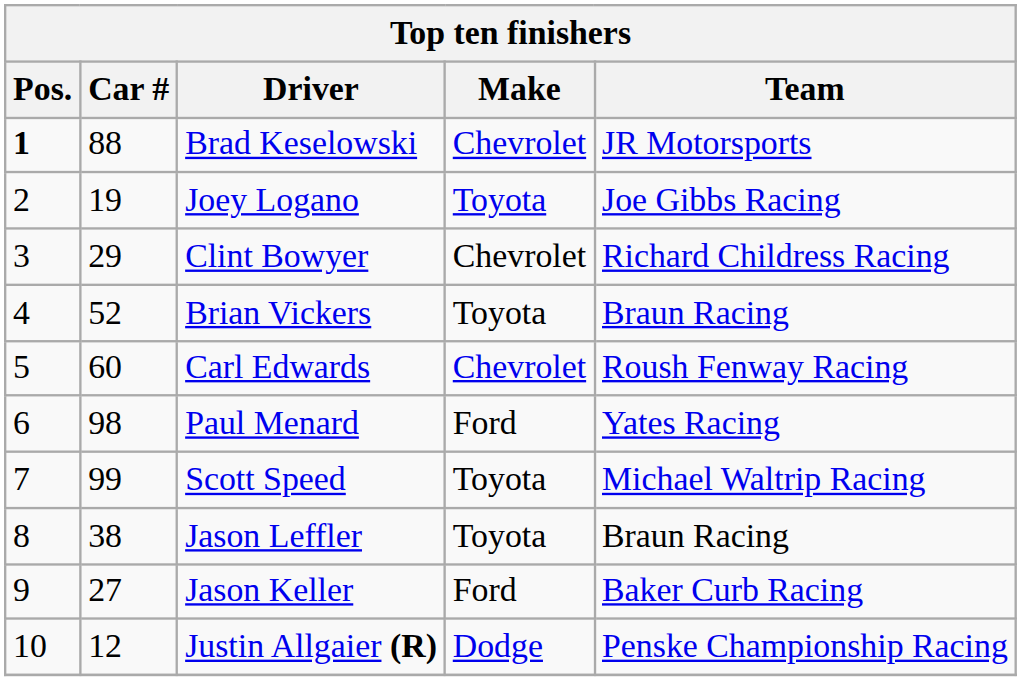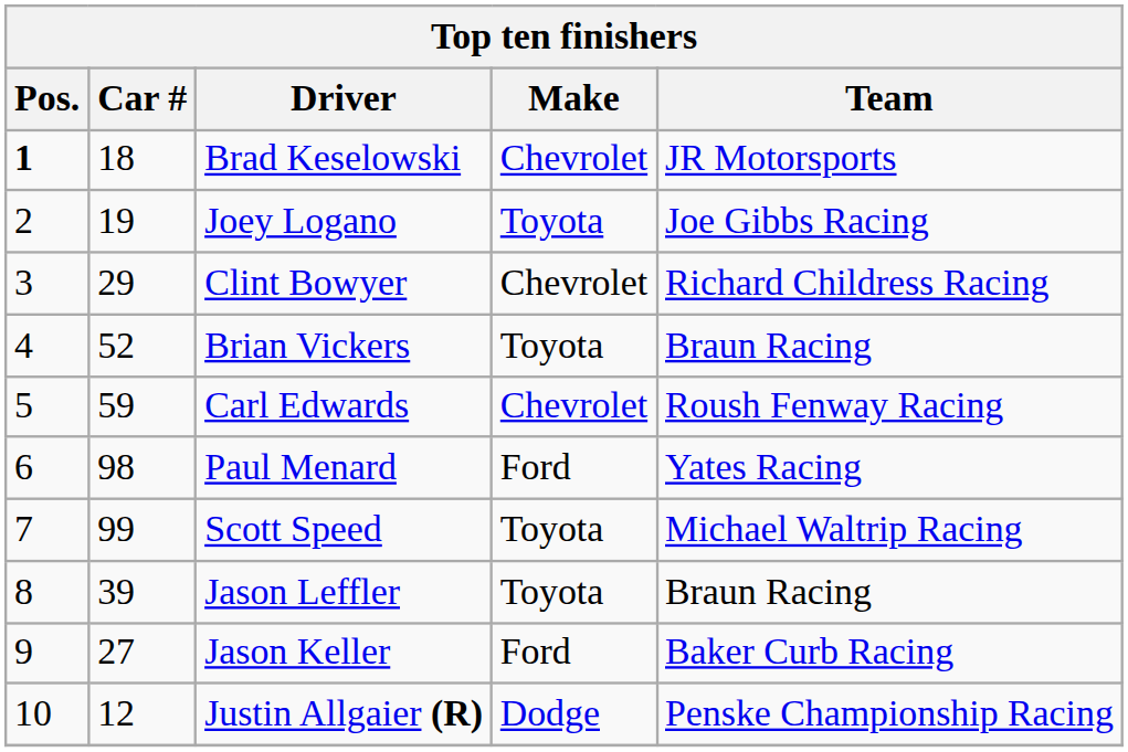Brad Keselowski | Car #: 88 -> 18
Carl Edwards | Car #: 60 -> 59
Jason Leffler | Car #: 38 -> 39
